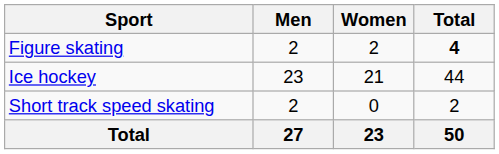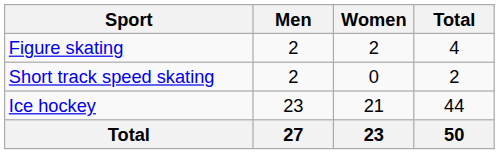Figure skating | Total: bold -> normal
rows swapped: Ice hockey <-> Short track speed skating
